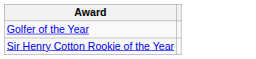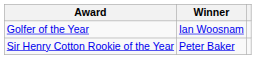+ column: Winner | Ian Woosnam | Peter Baker
